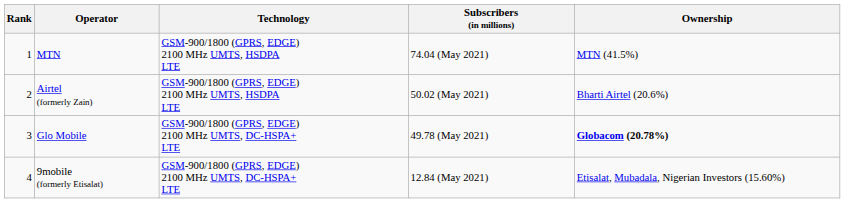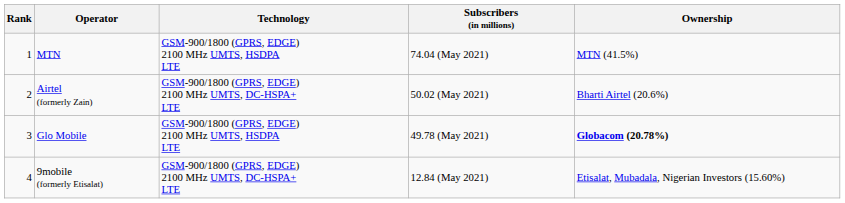Airtel (formerly Zain) | Technology: GSM-900/1800 (GPRS, EDGE) 2100 MHz UMTS, HSDPA LTE -> GSM-900/1800 (GPRS, EDGE) 2100 MHz UMTS, DC-HSPA+ LTE
Glo Mobile | Technology: GSM-900/1800 (GPRS, EDGE) 2100 MHz UMTS, DC-HSPA+ LTE -> GSM-900/1800 (GPRS, EDGE) 2100 MHz UMTS, HSDPA LTE
